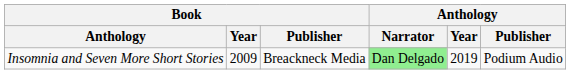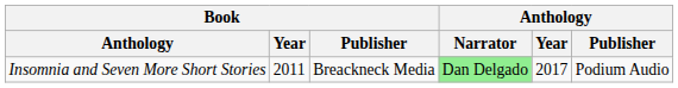Insomnia and Seven More Short Stories | Book / Year: 2009 -> 2011
Insomnia and Seven More Short Stories | Anthology / Year: 2019 -> 2017
